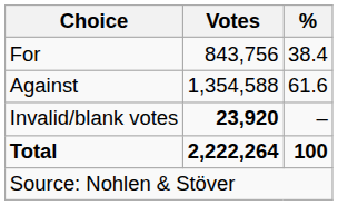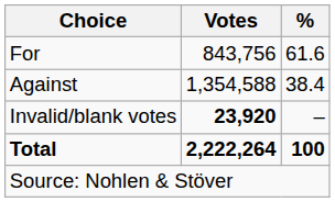For | %: 38.4 -> 61.6
Against | %: 61.6 -> 38.4
